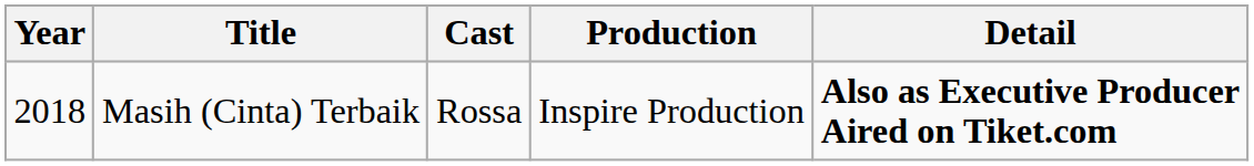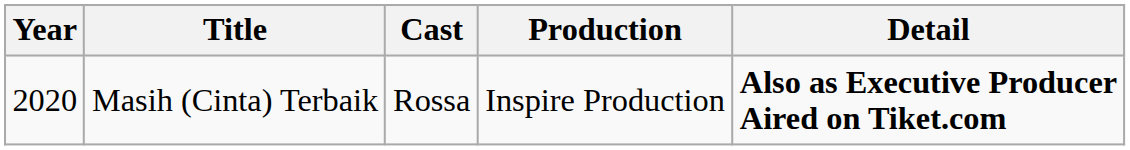Masih (Cinta) Terbaik | Year: 2018 -> 2020
